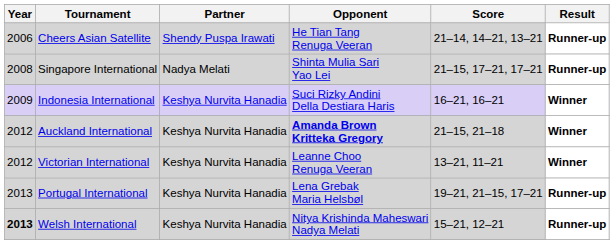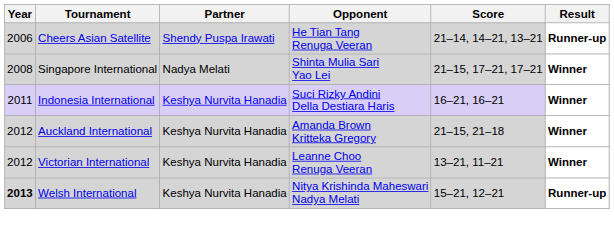Singapore International | Result: Runner-up -> Winner
Indonesia International | Year: 2009 -> 2011
Auckland International | Opponent: bold -> normal
- row: 2013 | Portugal International | Keshya Nurvita Hanadia | Lena Grebak Maria Helsbøl | 19–21, 21–15, 17–21 | Runner-up
